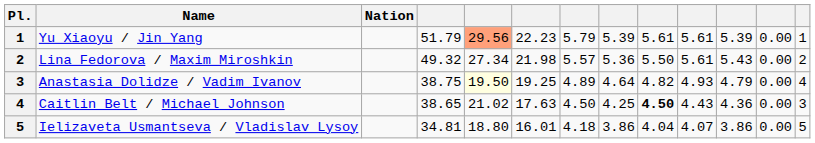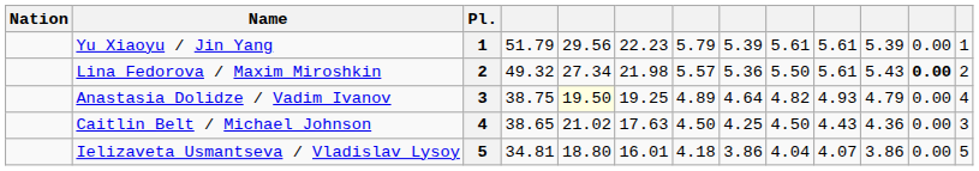columns swapped: Pl. <-> Nation
Yu Xiaoyu / Jin Yang | column 5: lightsalmon background -> no background
Lina Fedorova / Maxim Miroshkin | column 12: normal -> bold
Caitlin Belt / Michael Johnson | column 9: bold -> normal
